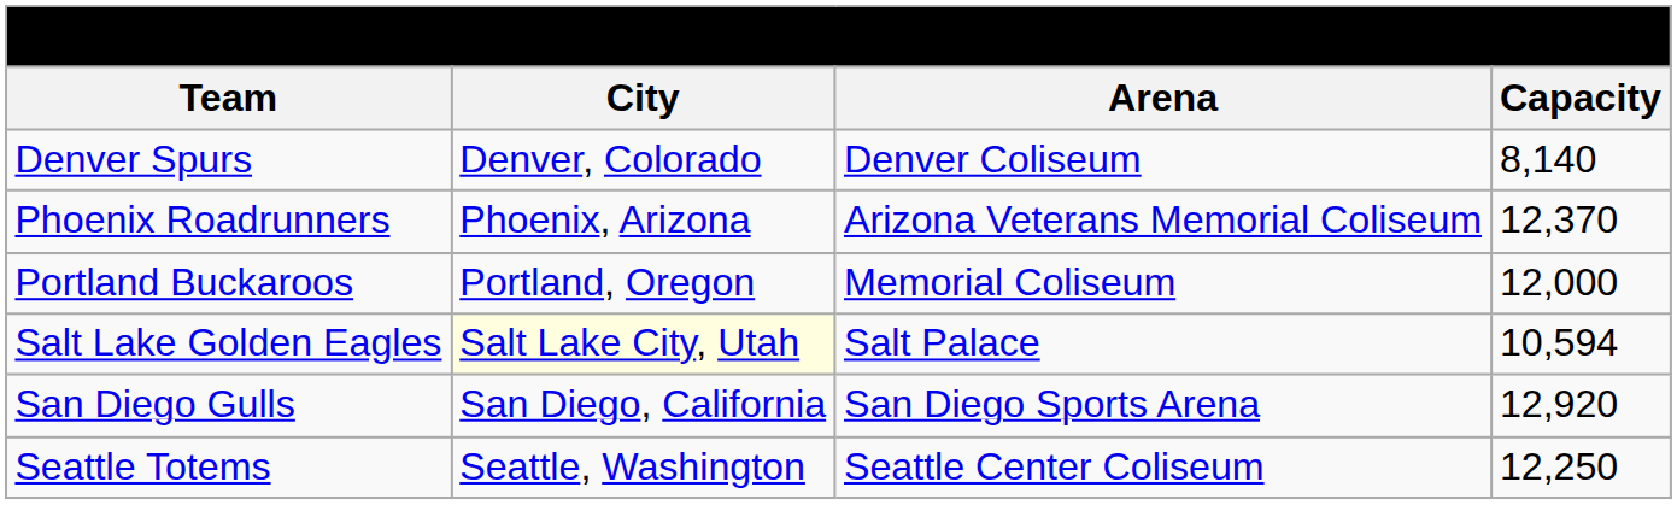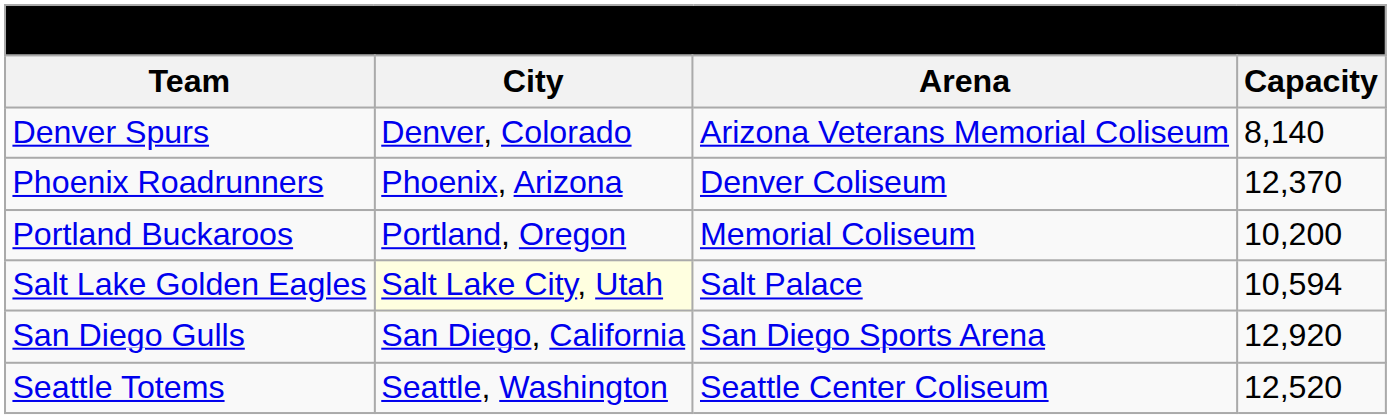Denver Spurs | Arena: Denver Coliseum -> Arizona Veterans Memorial Coliseum
Phoenix Roadrunners | Arena: Arizona Veterans Memorial Coliseum -> Denver Coliseum
Portland Buckaroos | Capacity: 12,000 -> 10,200
Seattle Totems | Capacity: 12,250 -> 12,520
